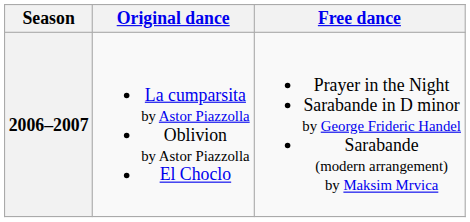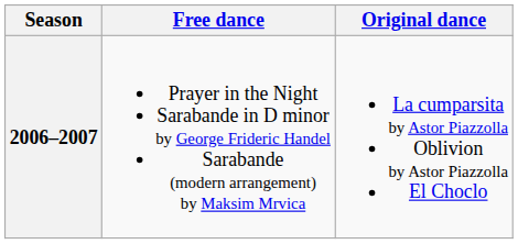columns swapped: Original dance <-> Free dance
